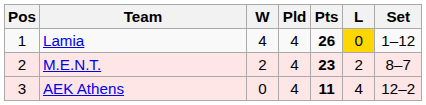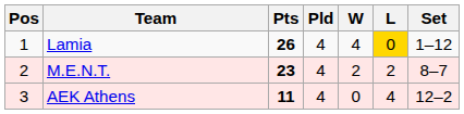columns swapped: Pts <-> W
